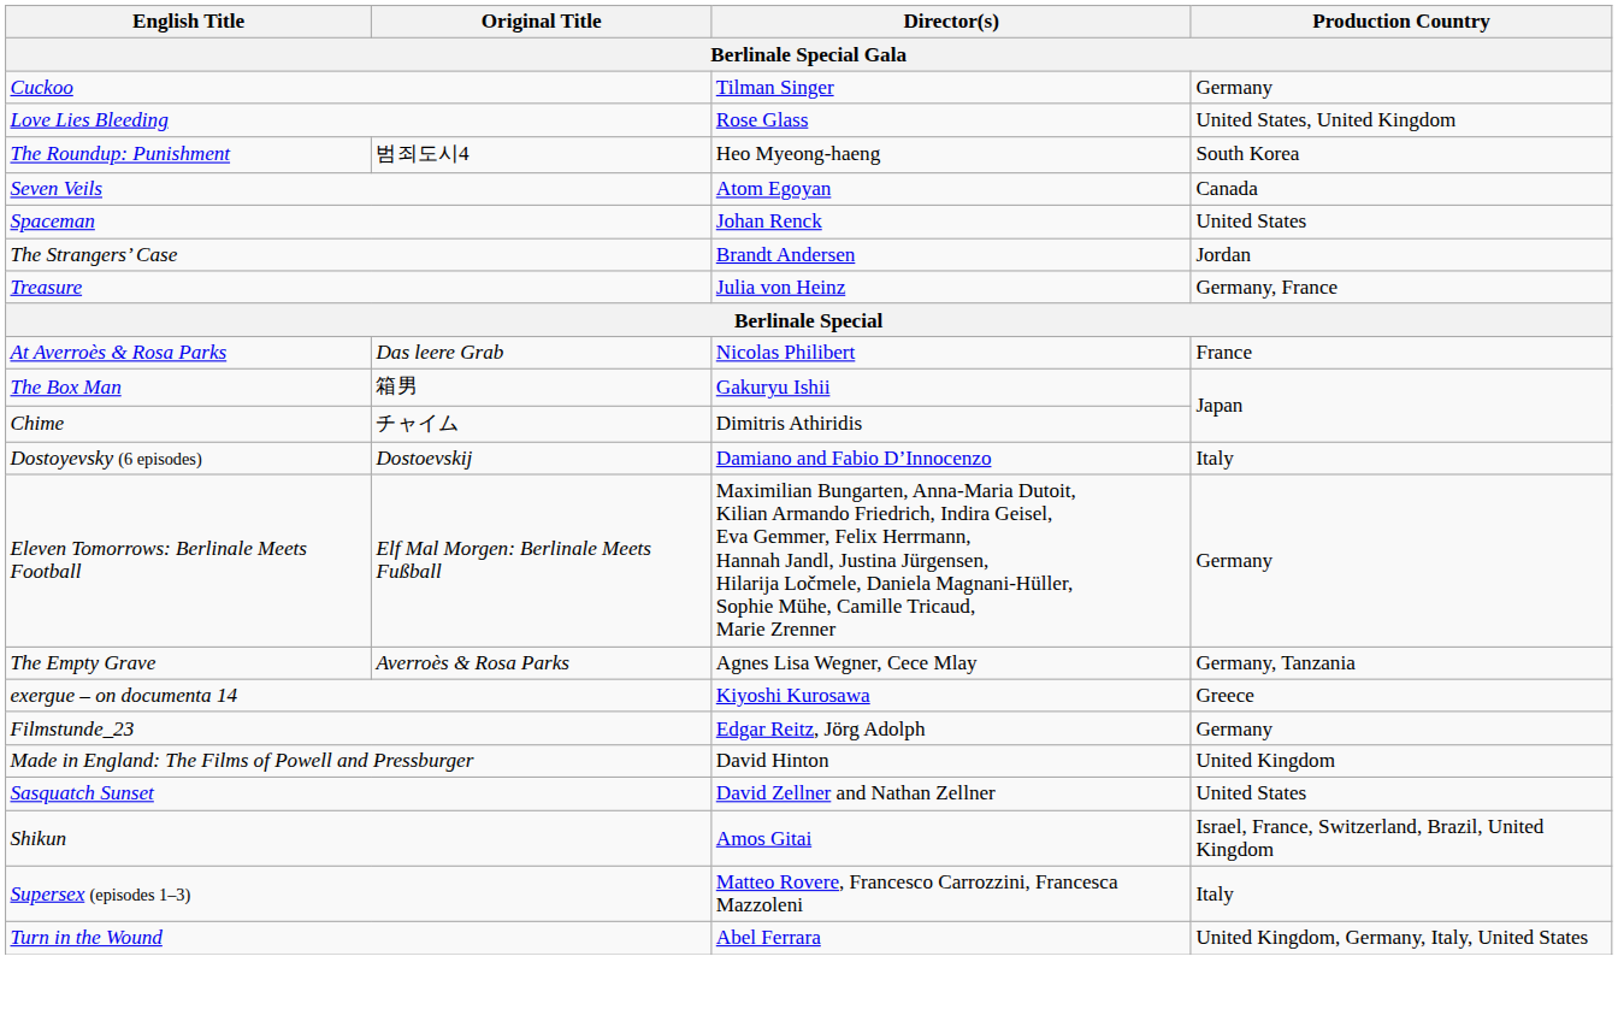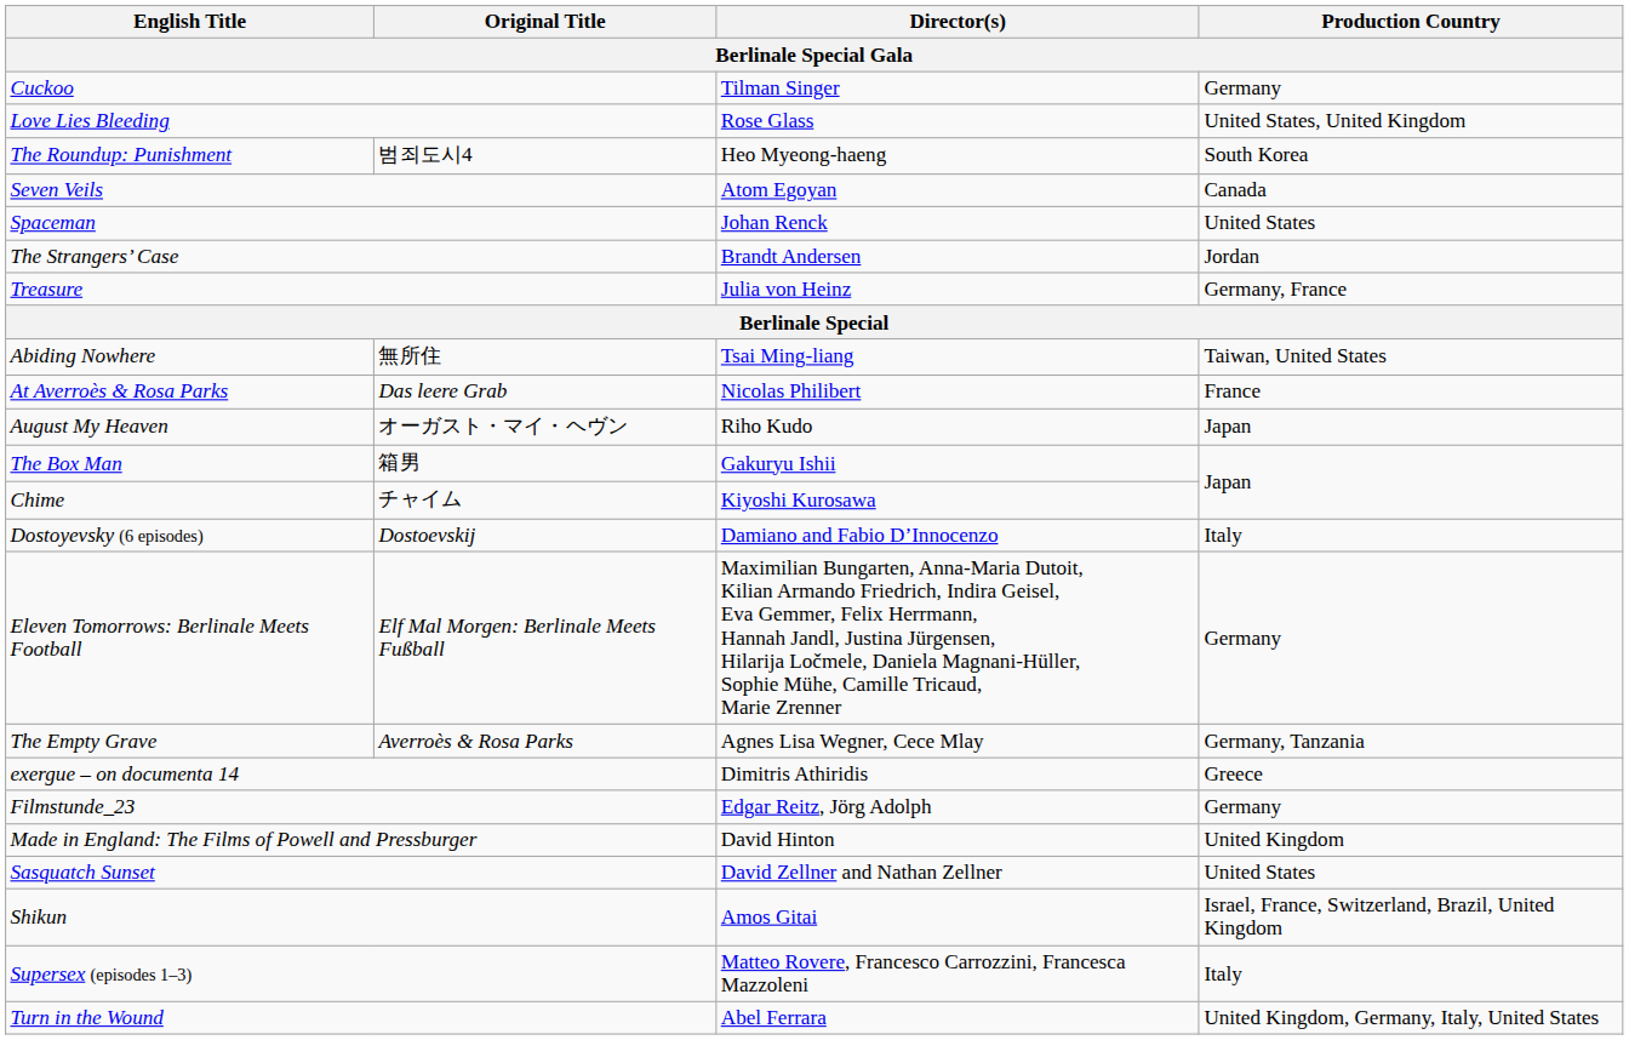+ row: Abiding Nowhere | 無所住 | Tsai Ming-liang | Taiwan, United States
+ row: August My Heaven | オーガスト・マイ・ヘヴン | Riho Kudo | Japan
Chime | Director(s): Dimitris Athiridis -> Kiyoshi Kurosawa
exergue – on documenta 14 | Director(s): Kiyoshi Kurosawa -> Dimitris Athiridis
